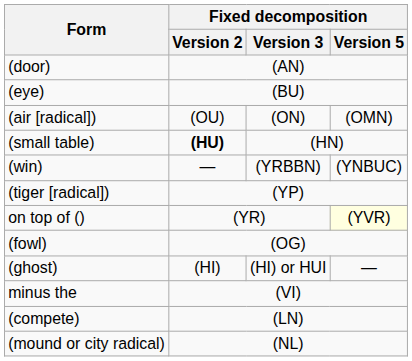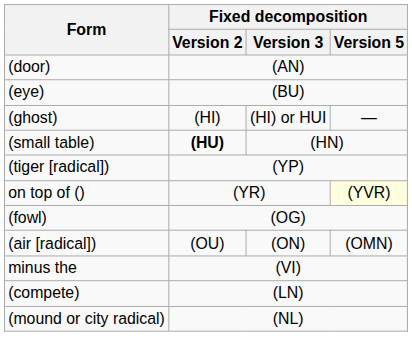rows swapped: (ghost) <-> (air [radical])
- row: (win) | — | (YRBBN) | (YNBUC)
